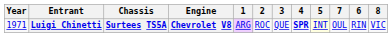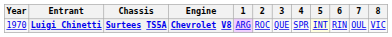columns swapped: 6 <-> 7
Luigi Chinetti | Year: 1971 -> 1970
Luigi Chinetti | 4: bold -> normal
